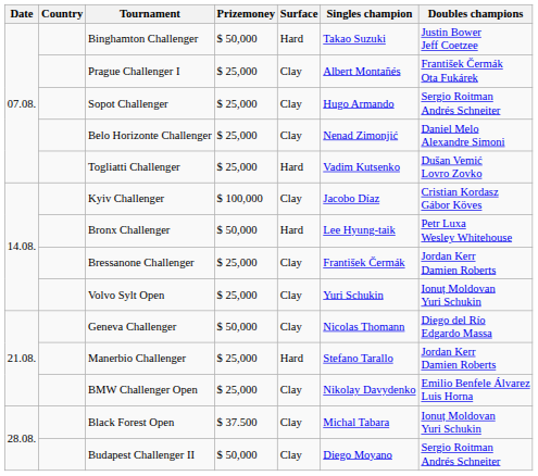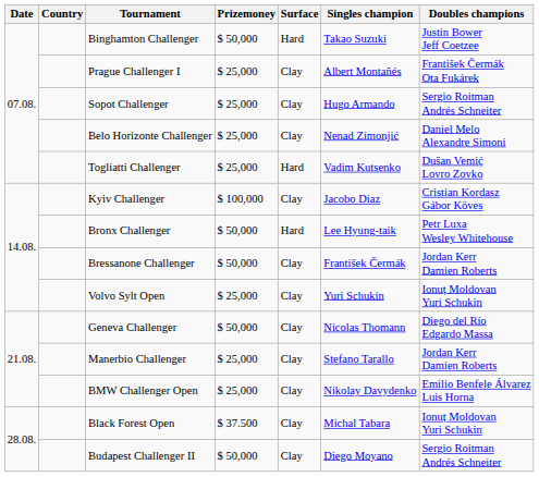Bressanone Challenger | Prizemoney: $ 25,000 -> $ 50,000
Manerbio Challenger | Surface: Hard -> Clay
